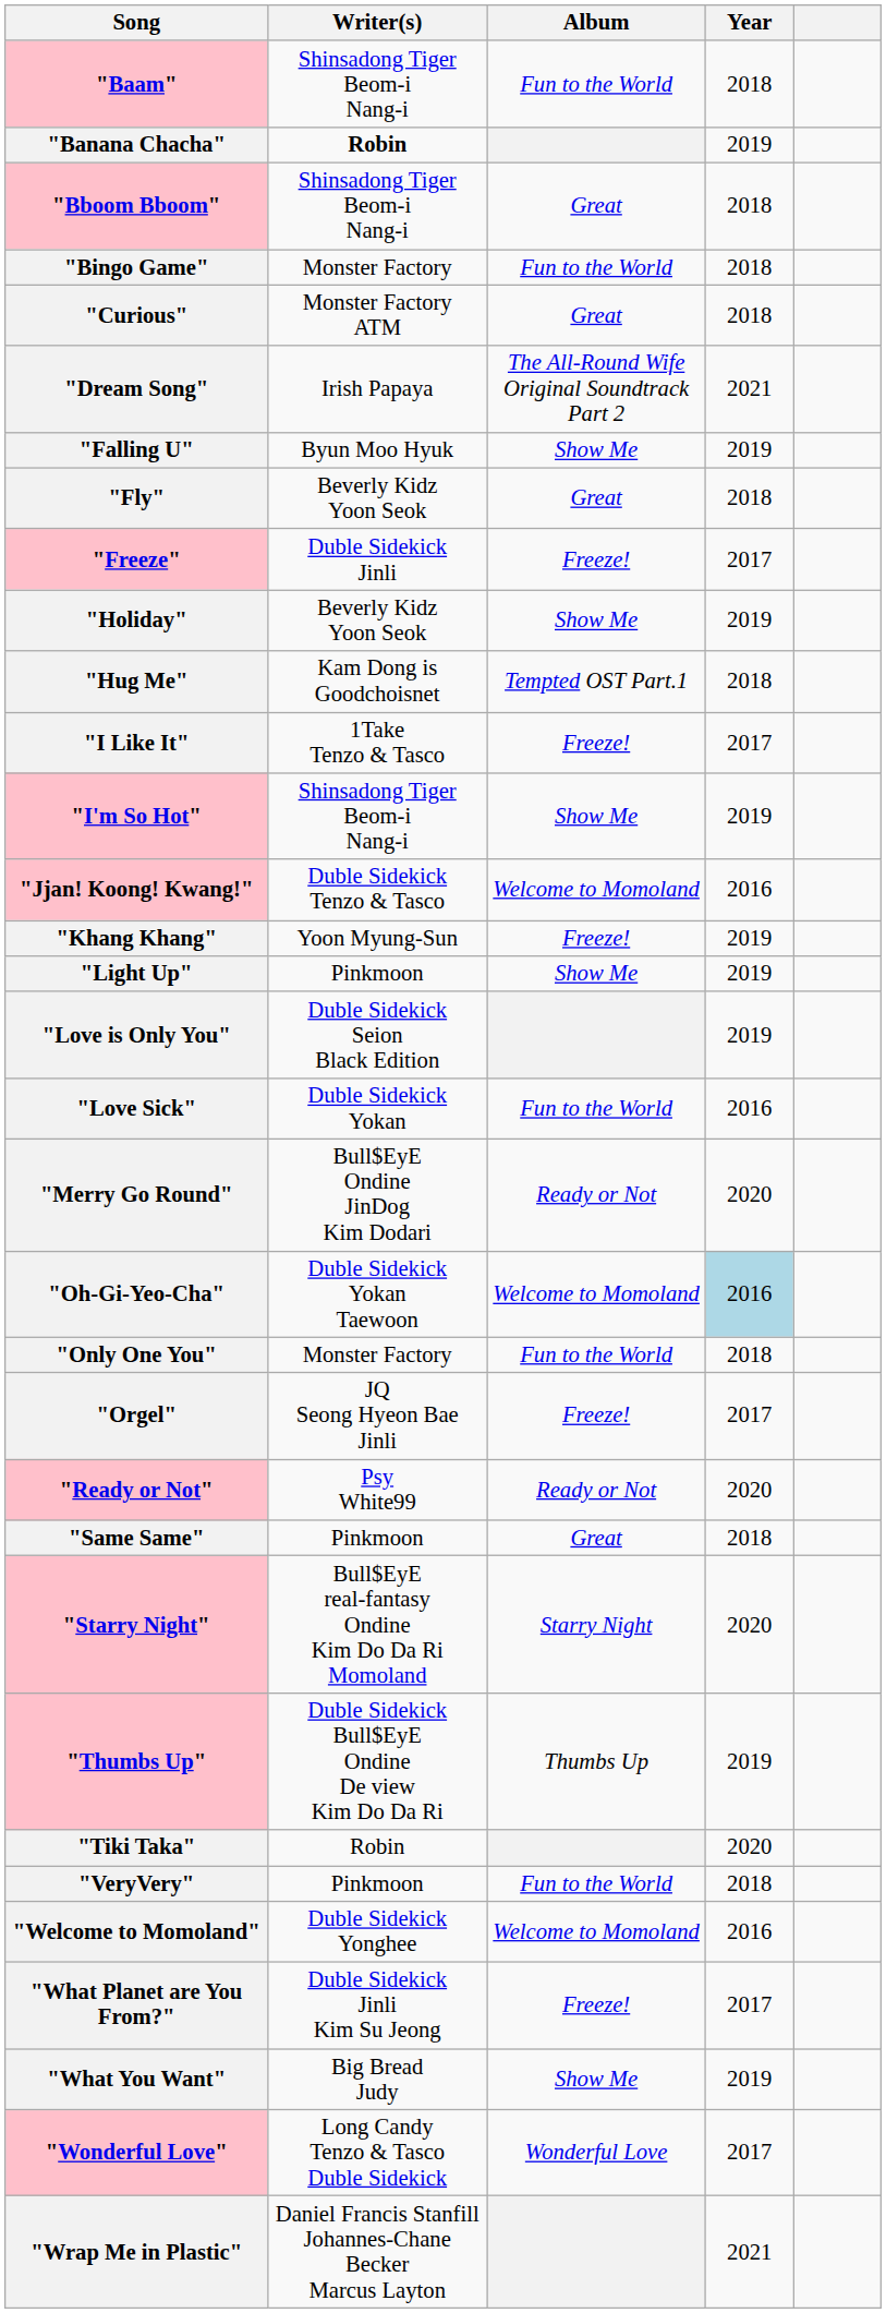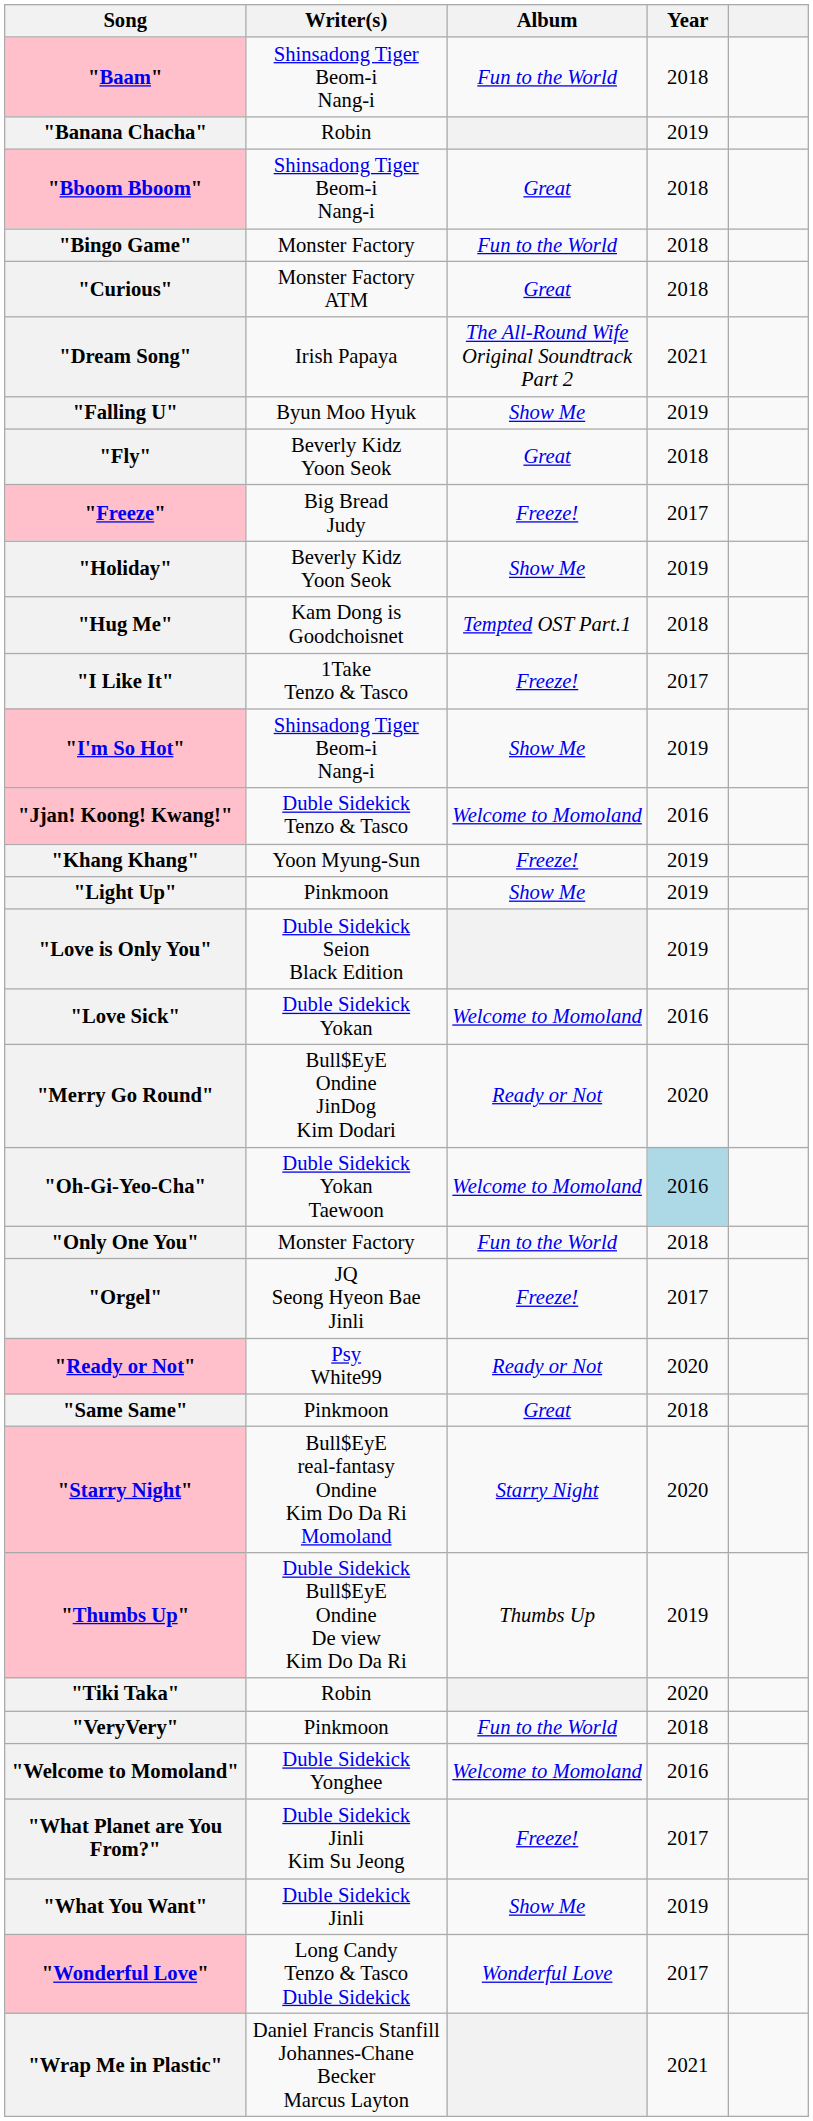"Banana Chacha" | Writer(s): bold -> normal
"Freeze" | Writer(s): Duble Sidekick Jinli -> Big Bread Judy
"Love Sick" | Album: Fun to the World -> Welcome to Momoland
"What You Want" | Writer(s): Big Bread Judy -> Duble Sidekick Jinli
